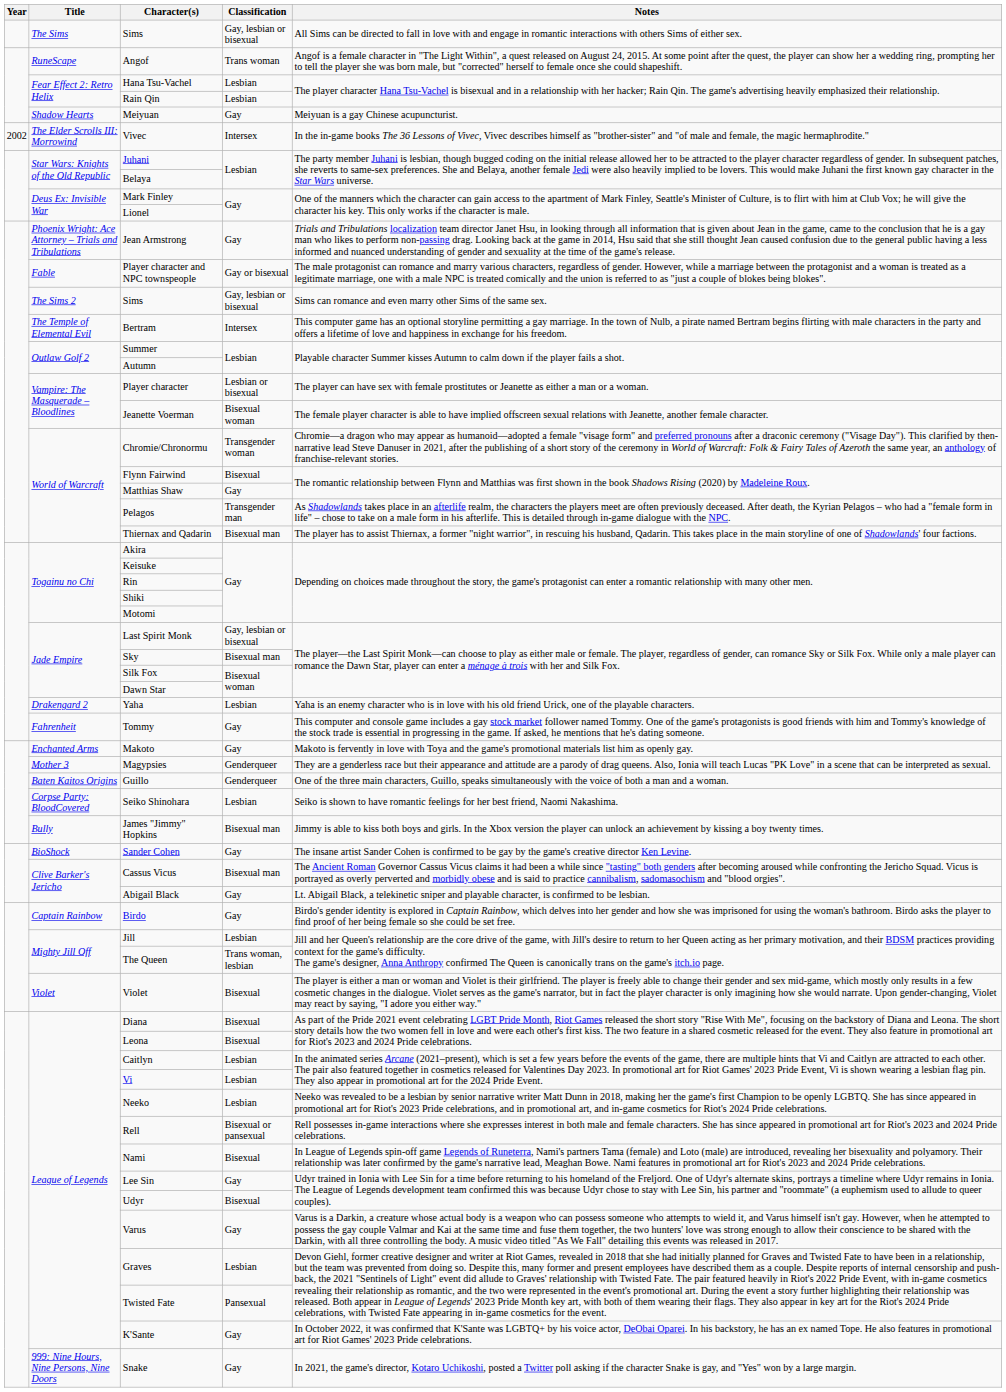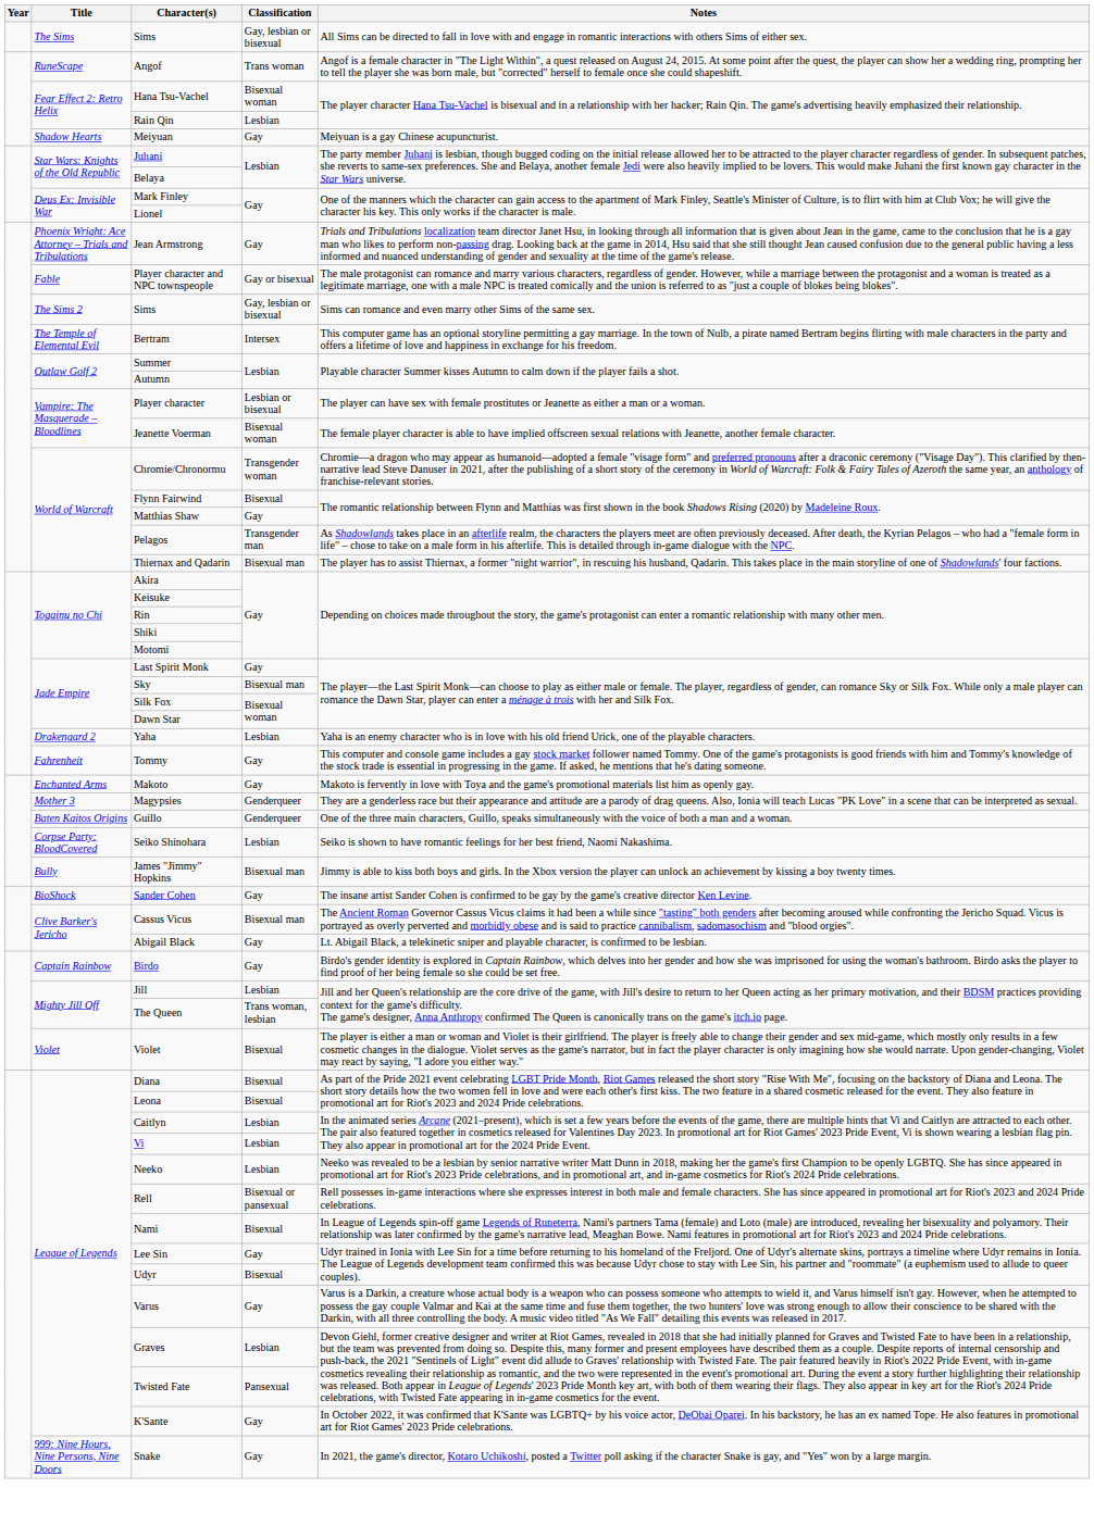Hana Tsu-Vachel | Classification: Lesbian -> Bisexual woman
- row: 2002 | The Elder Scrolls III: Morrowind | Vivec | Intersex | In the in-game books The 36 Lessons of Vivec, Vivec describes himself as "brother-sister" and "of male and female, the magic hermaphrodite."
Last Spirit Monk | Classification: Gay, lesbian or bisexual -> Gay
